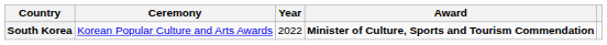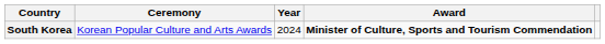South Korea | Year: 2022 -> 2024
